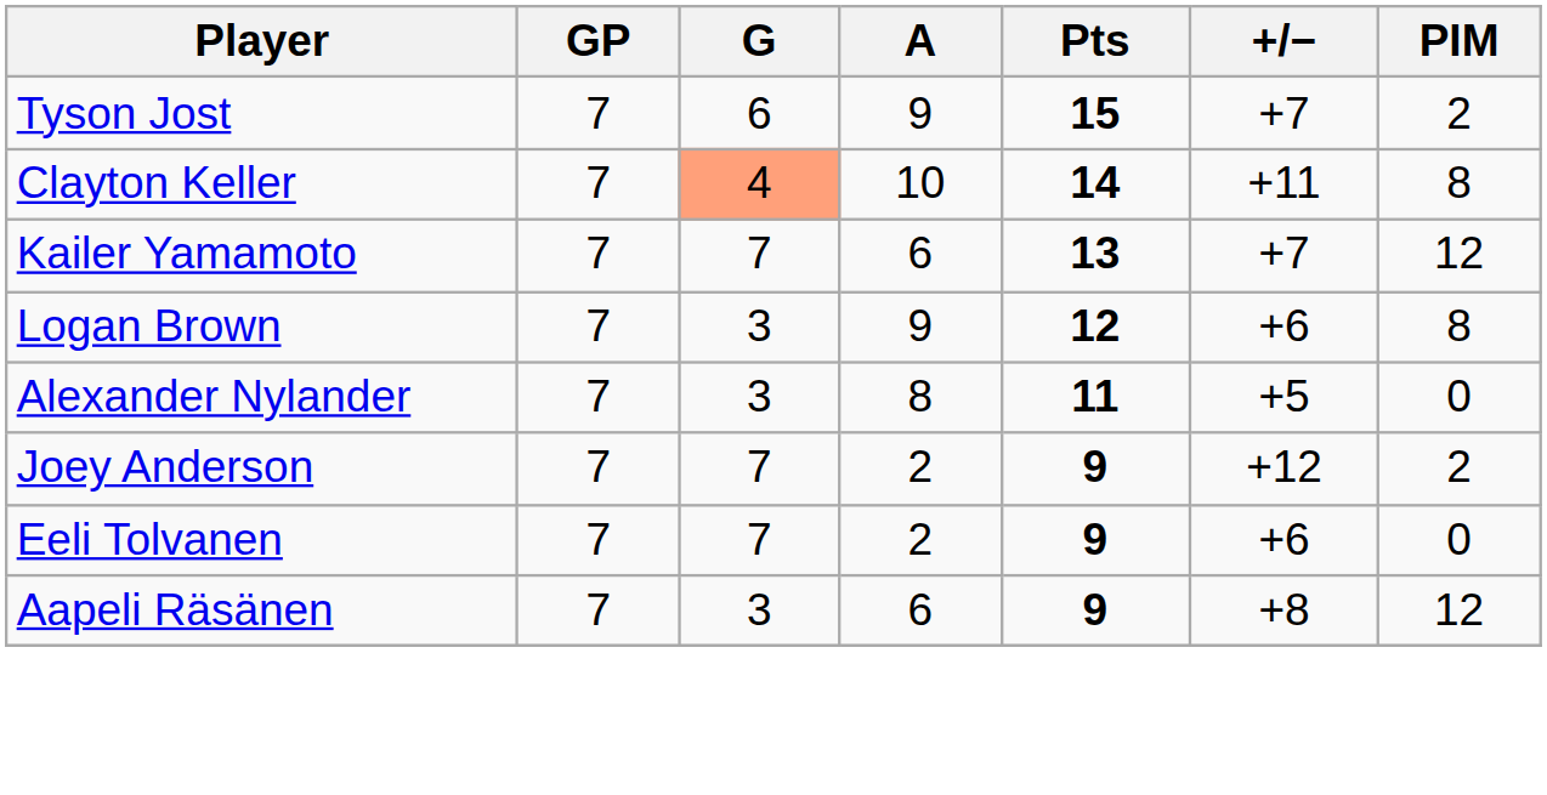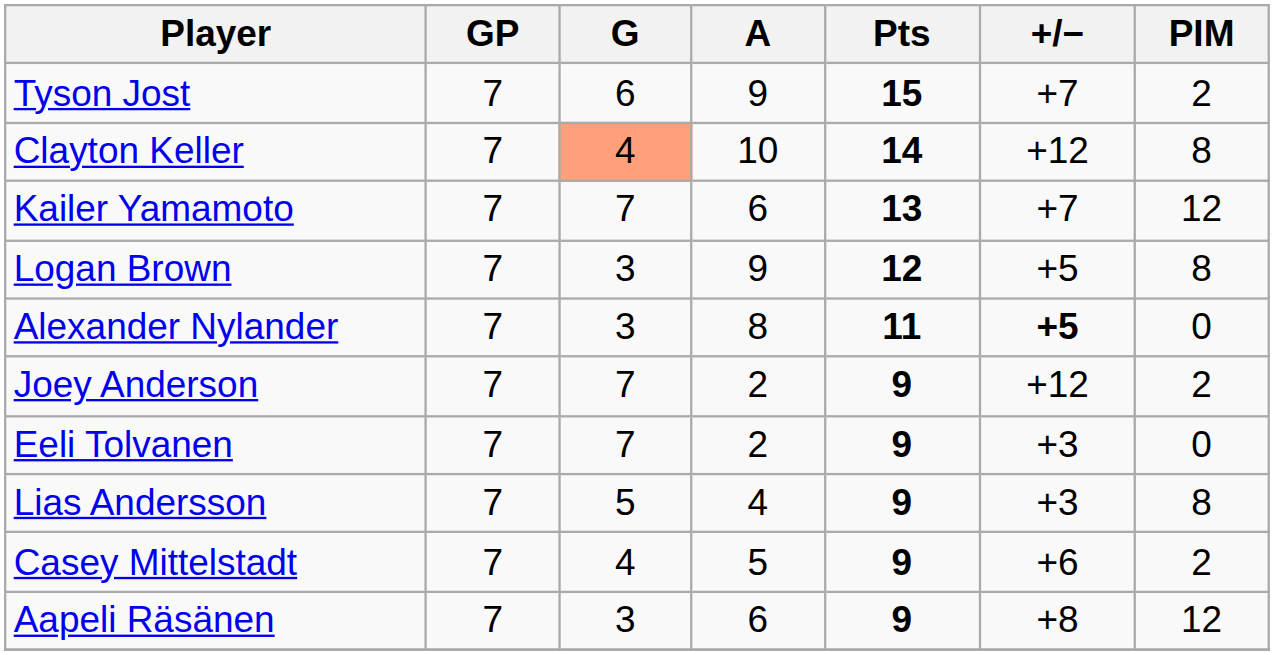Clayton Keller | +/−: +11 -> +12
Logan Brown | +/−: +6 -> +5
Alexander Nylander | +/−: normal -> bold
Eeli Tolvanen | +/−: +6 -> +3
+ row: Lias Andersson | 7 | 5 | 4 | 9 | +3 | 8
+ row: Casey Mittelstadt | 7 | 4 | 5 | 9 | +6 | 2
